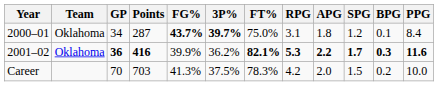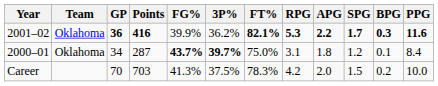rows swapped: 2000–01 <-> 2001–02
